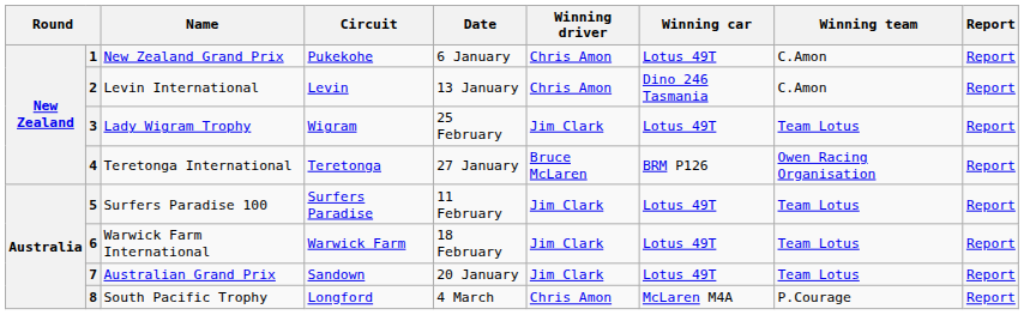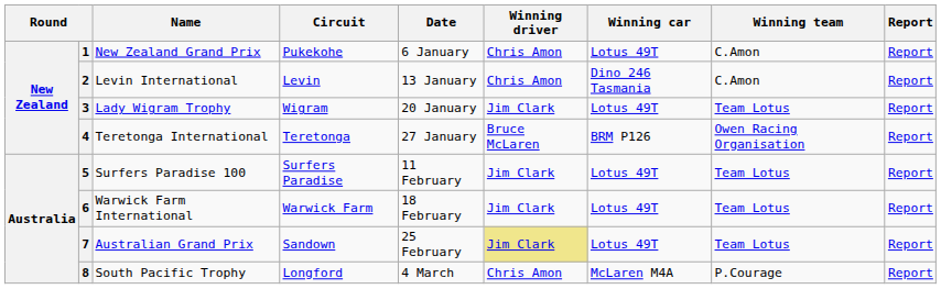3 | Date: 25 February -> 20 January
7 | Date: 20 January -> 25 February
7 | Winning driver: no background -> khaki background
